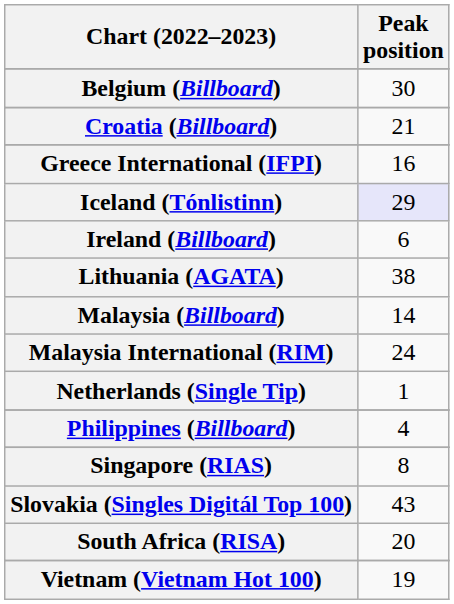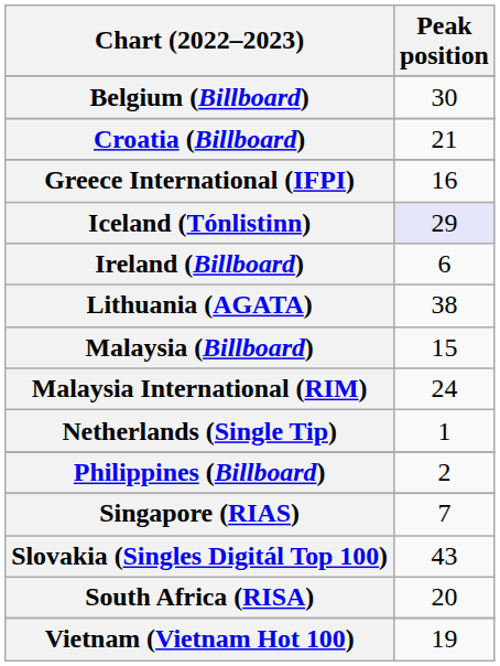Malaysia (Billboard) | Peak position: 14 -> 15
Philippines (Billboard) | Peak position: 4 -> 2
Singapore (RIAS) | Peak position: 8 -> 7
